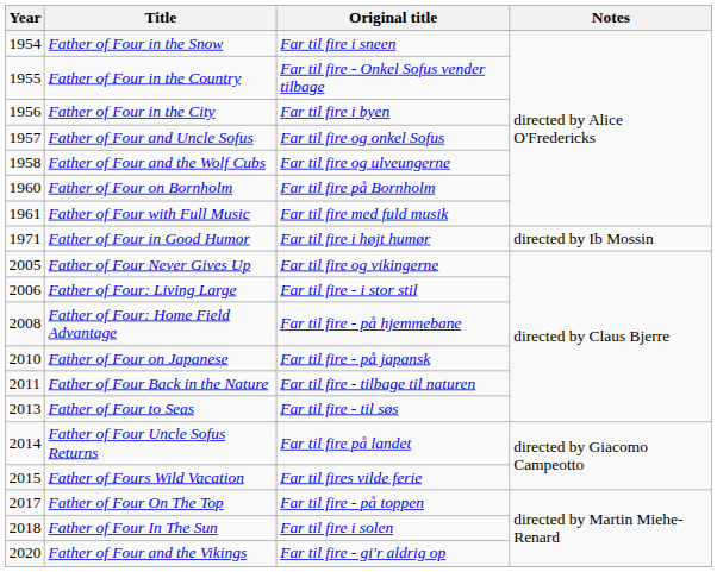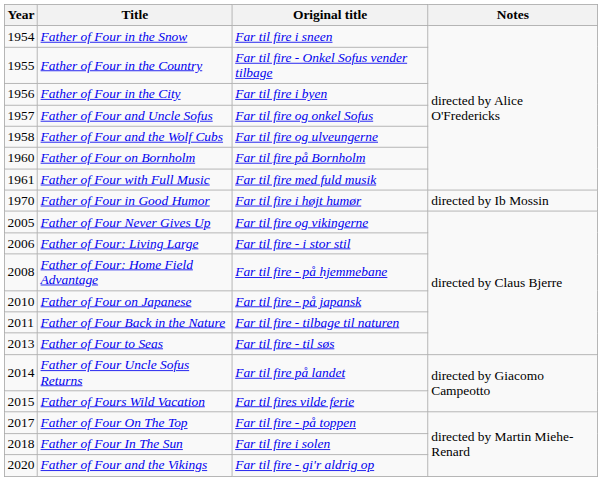Father of Four in Good Humor | Year: 1971 -> 1970
